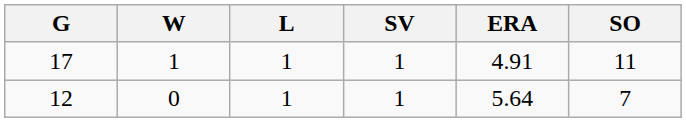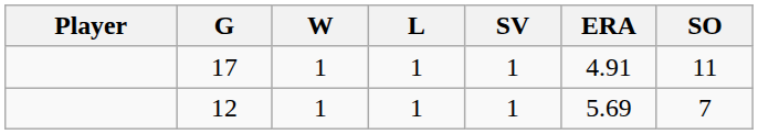+ column: Player
12 | W: 0 -> 1
12 | ERA: 5.64 -> 5.69
